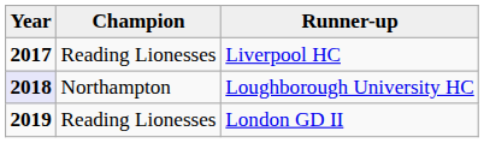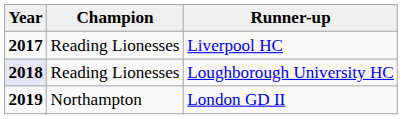Loughborough University HC | Champion: Northampton -> Reading Lionesses
London GD II | Champion: Reading Lionesses -> Northampton
